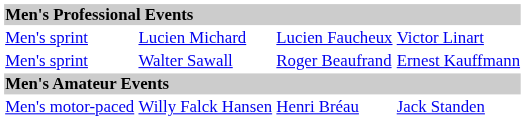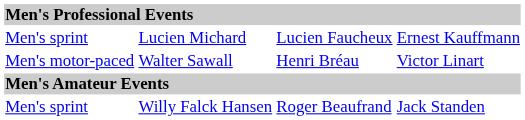Lucien Michard | column 4: Victor Linart -> Ernest Kauffmann
Walter Sawall | column 1: Men's sprint -> Men's motor-paced
Walter Sawall | column 3: Roger Beaufrand -> Henri Bréau
Walter Sawall | column 4: Ernest Kauffmann -> Victor Linart
Willy Falck Hansen | column 1: Men's motor-paced -> Men's sprint
Willy Falck Hansen | column 3: Henri Bréau -> Roger Beaufrand
